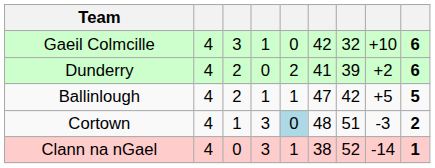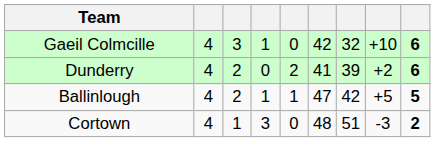Cortown | column 5: lightblue background -> no background
- row: Clann na nGael | 4 | 0 | 3 | 1 | 38 | 52 | -14 | 1
